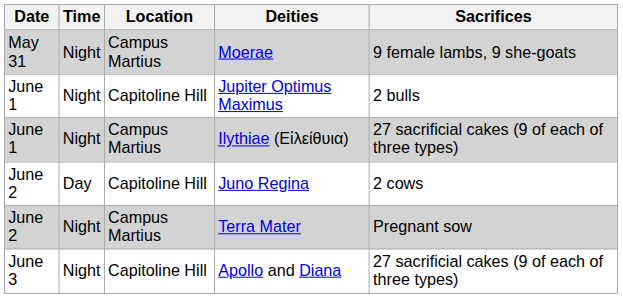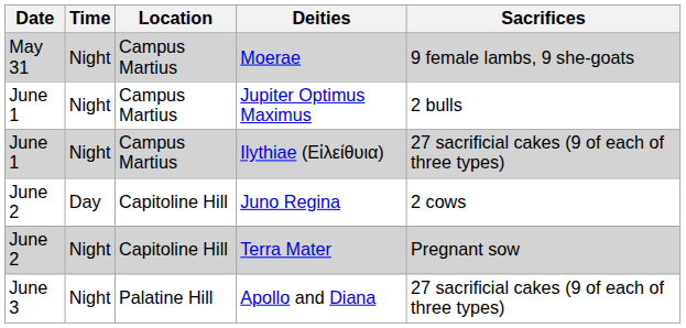Jupiter Optimus Maximus | Location: Capitoline Hill -> Campus Martius
Terra Mater | Location: Campus Martius -> Capitoline Hill
Apollo and Diana | Location: Capitoline Hill -> Palatine Hill
